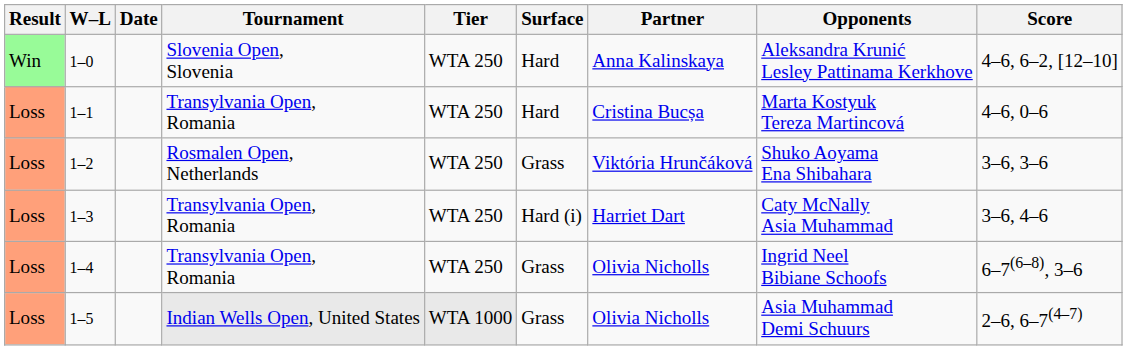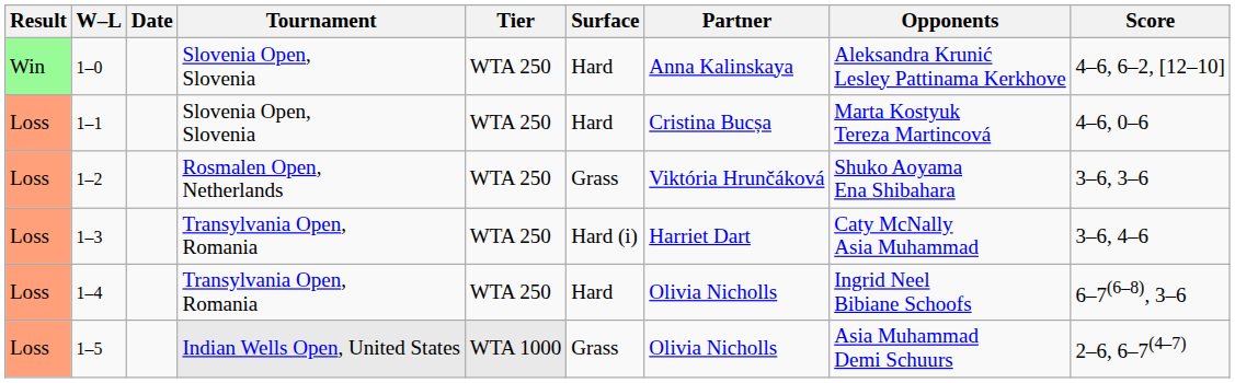1–1 | Tournament: Transylvania Open, Romania -> Slovenia Open, Slovenia
1–4 | Surface: Grass -> Hard
